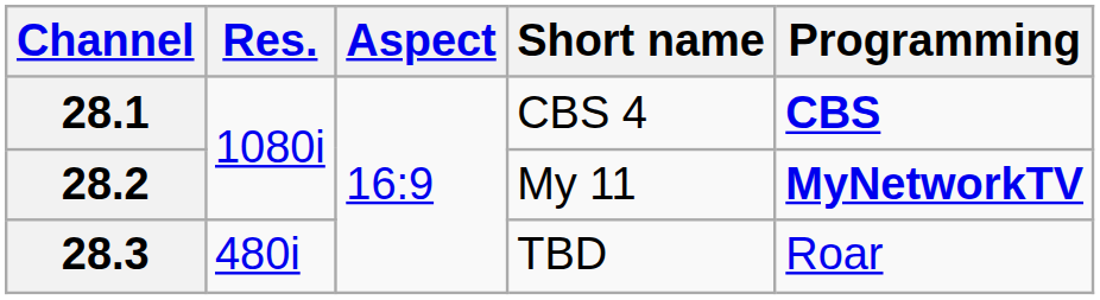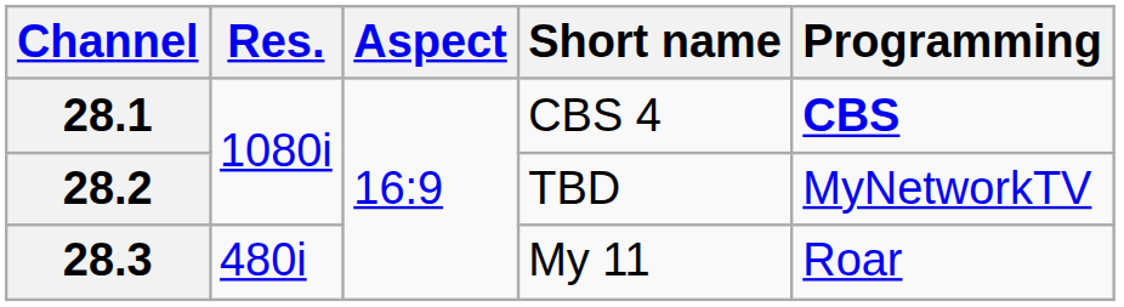28.2 | Short name: My 11 -> TBD
28.2 | Programming: bold -> normal
28.3 | Short name: TBD -> My 11
